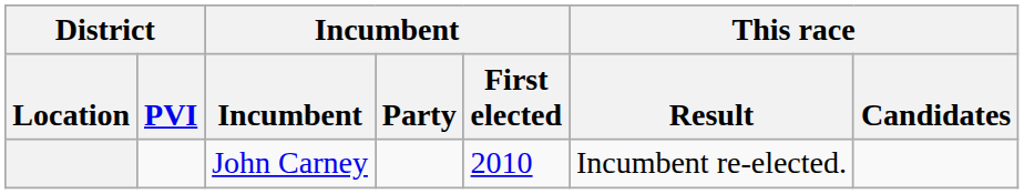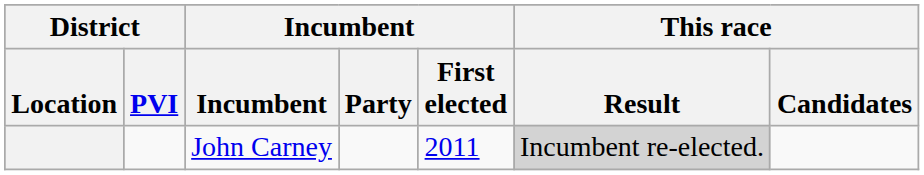John Carney | Incumbent / First elected: 2010 -> 2011
John Carney | This race / Result: no background -> lightgrey background
